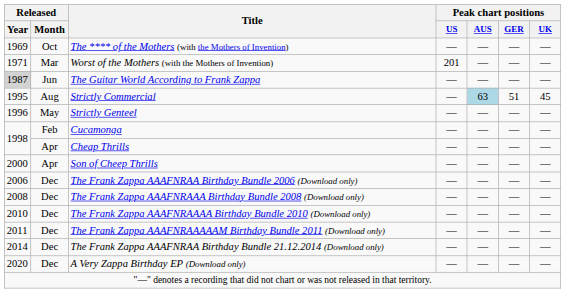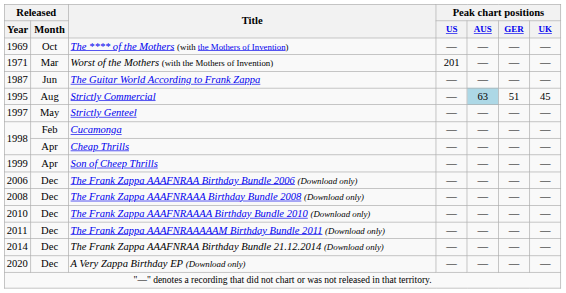The Guitar World According to Frank Zappa | Released / Year: lightgrey background -> no background
Strictly Genteel | Released / Year: 1996 -> 1997
Son of Cheep Thrills | Released / Year: 2000 -> 1999
